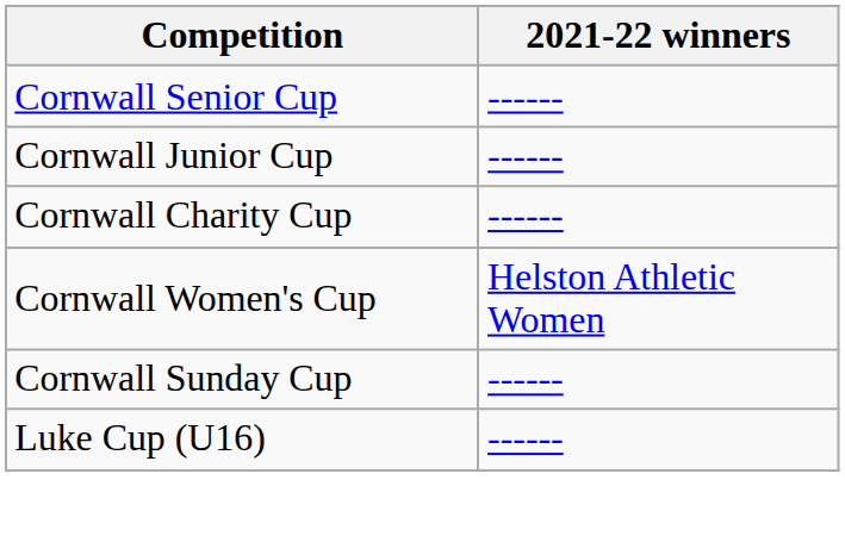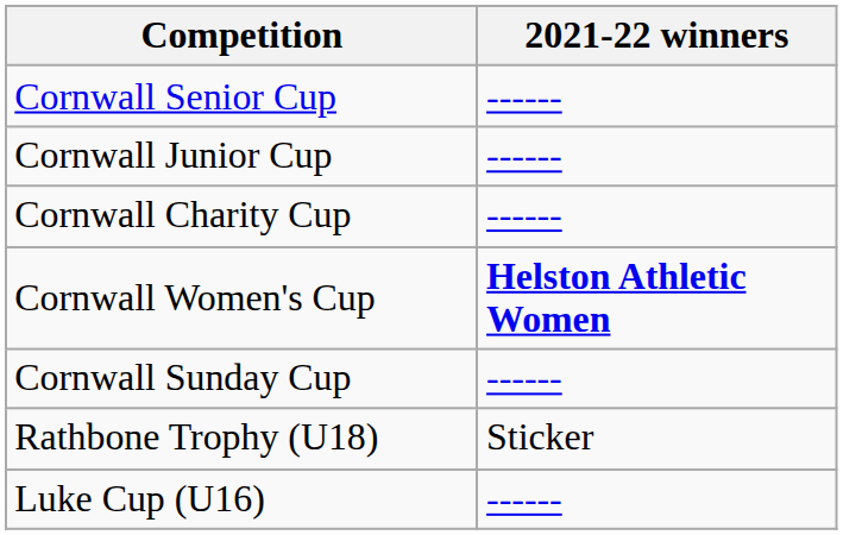Cornwall Women's Cup | 2021-22 winners: normal -> bold
+ row: Rathbone Trophy (U18) | Sticker
